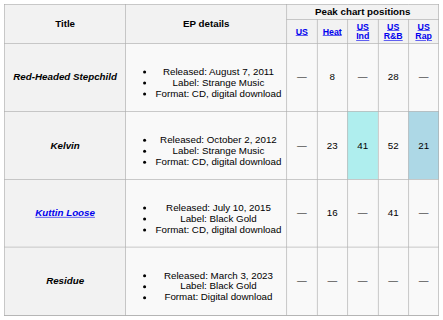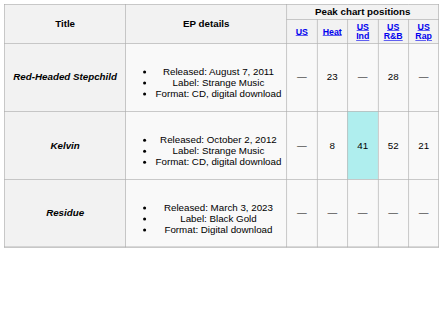Red-Headed Stepchild | Peak chart positions / Heat: 8 -> 23
Kelvin | Peak chart positions / Heat: 23 -> 8
Kelvin | Peak chart positions / US Rap: lightblue background -> no background
- row: Kuttin Loose | Released: July 10, 2015 Label: Black Gold Format: CD, digital download | — | 16 | — | 41 | —
